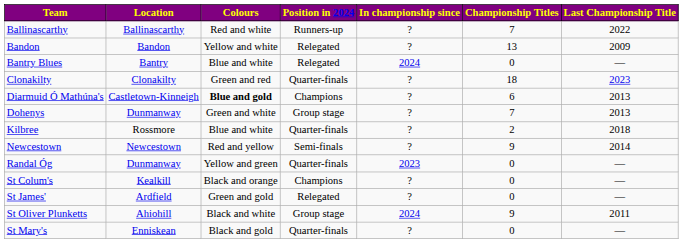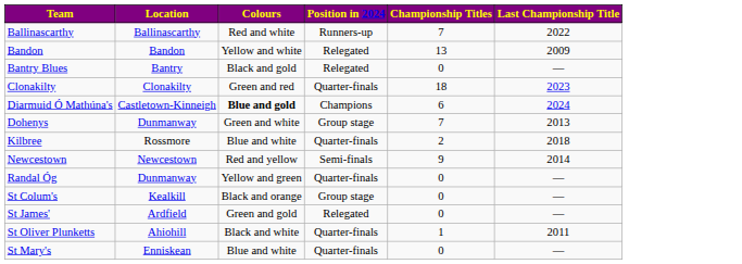- column: In championship since | ? | ? | 2024 | ? | ? | ? | ? | ? | 2023 | ? | ? | 2024 | ?
Bantry Blues | Colours: Blue and white -> Black and gold
Diarmuid Ó Mathúna's | Last Championship Title: 2013 -> 2024
St Colum's | Position in 2024: Champions -> Group stage
St Oliver Plunketts | Position in 2024: Group stage -> Quarter-finals
St Oliver Plunketts | Championship Titles: 9 -> 1
St Mary's | Colours: Black and gold -> Blue and white
